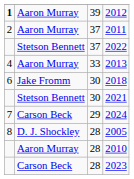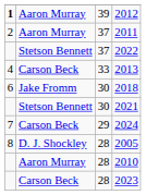2013 | column 2: Aaron Murray -> Carson Beck
